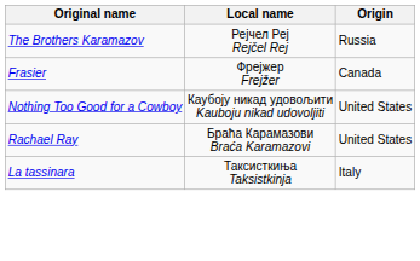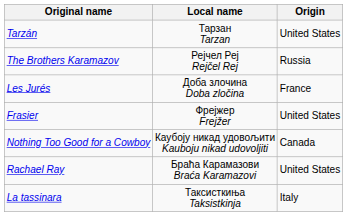+ row: Tarzán | Тарзан Tarzan | United States
+ row: Les Jurés | Доба злочина Doba zločina | France
Frasier | Origin: Canada -> United States
Nothing Too Good for a Cowboy | Origin: United States -> Canada
